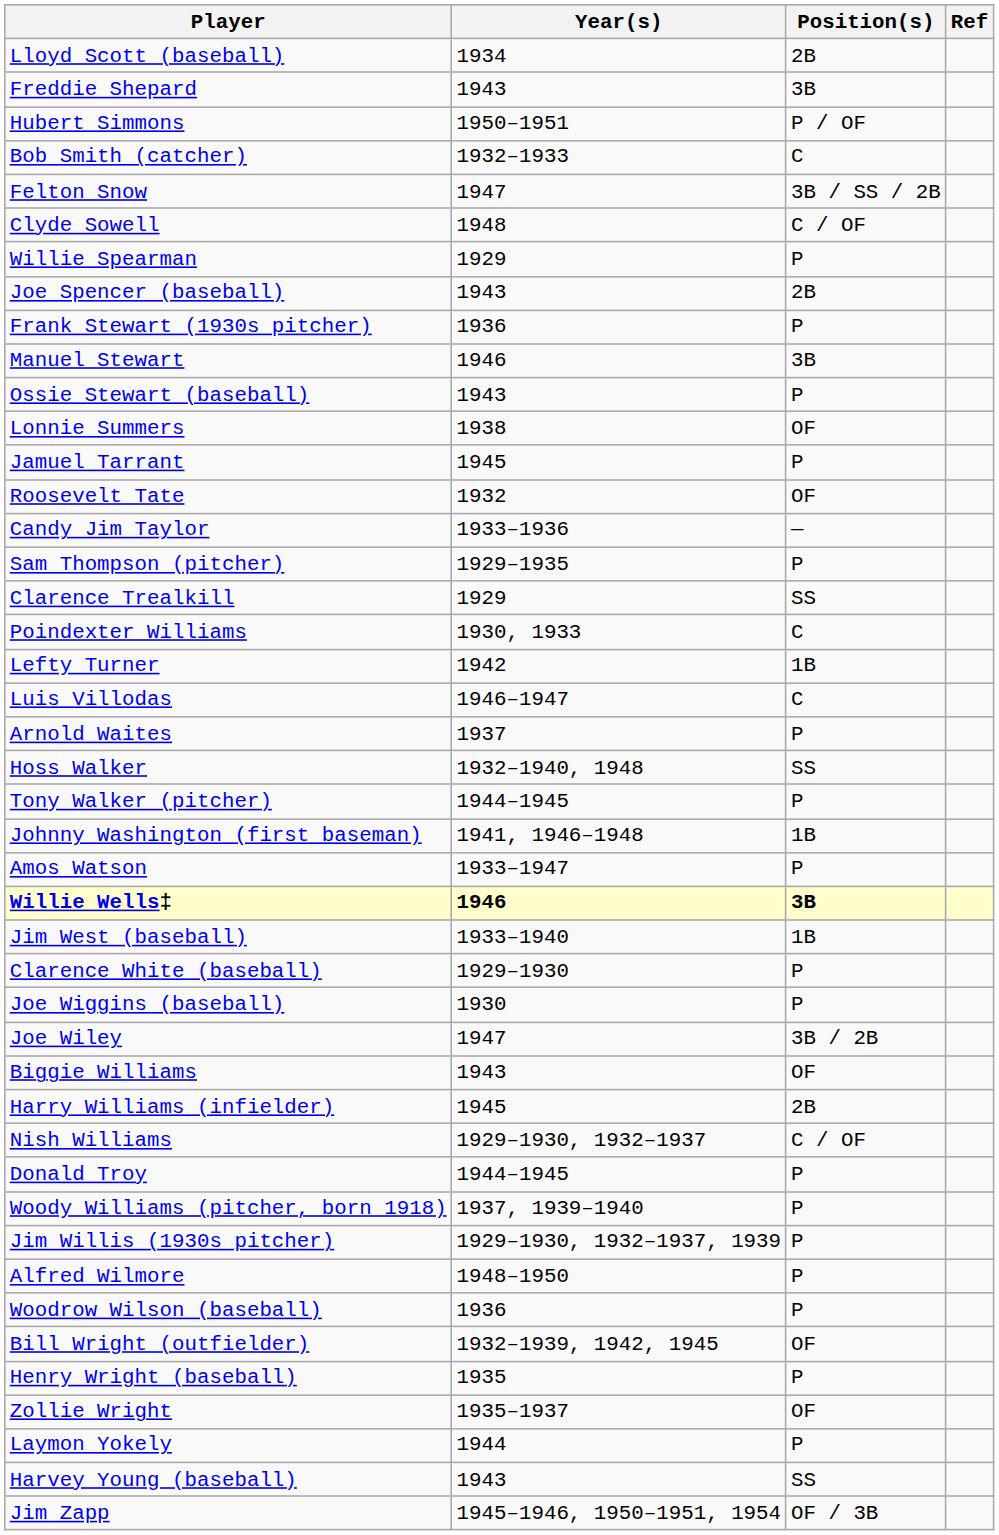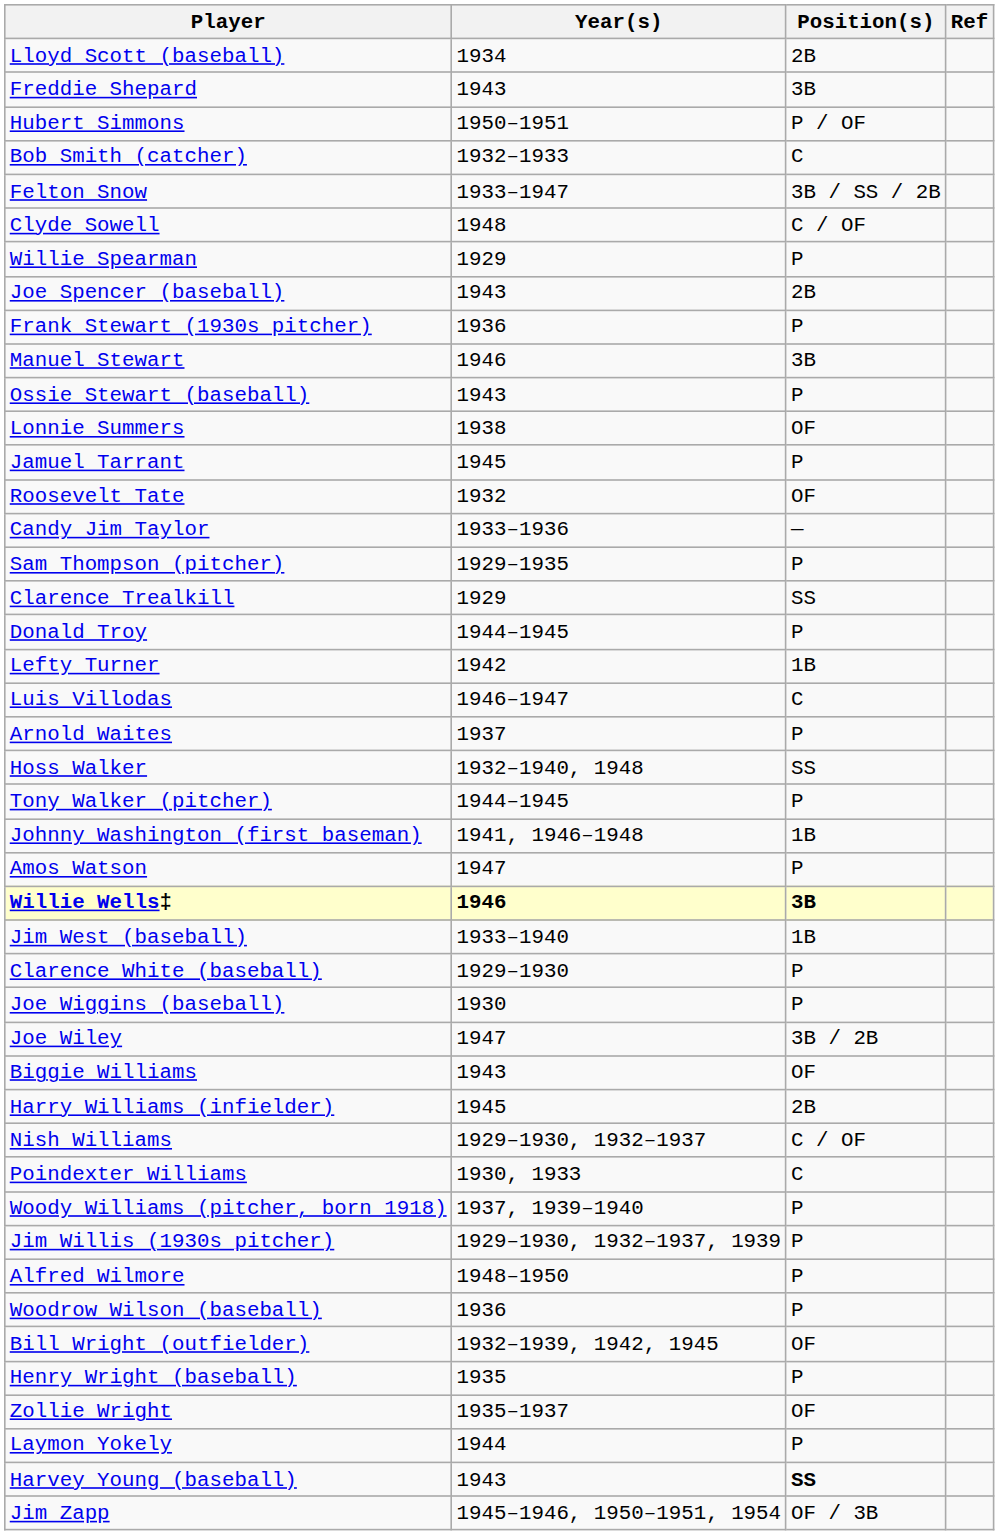Felton Snow | Year(s): 1947 -> 1933–1947
rows swapped: Donald Troy <-> Poindexter Williams
Amos Watson | Year(s): 1933–1947 -> 1947
Harvey Young (baseball) | Position(s): normal -> bold
